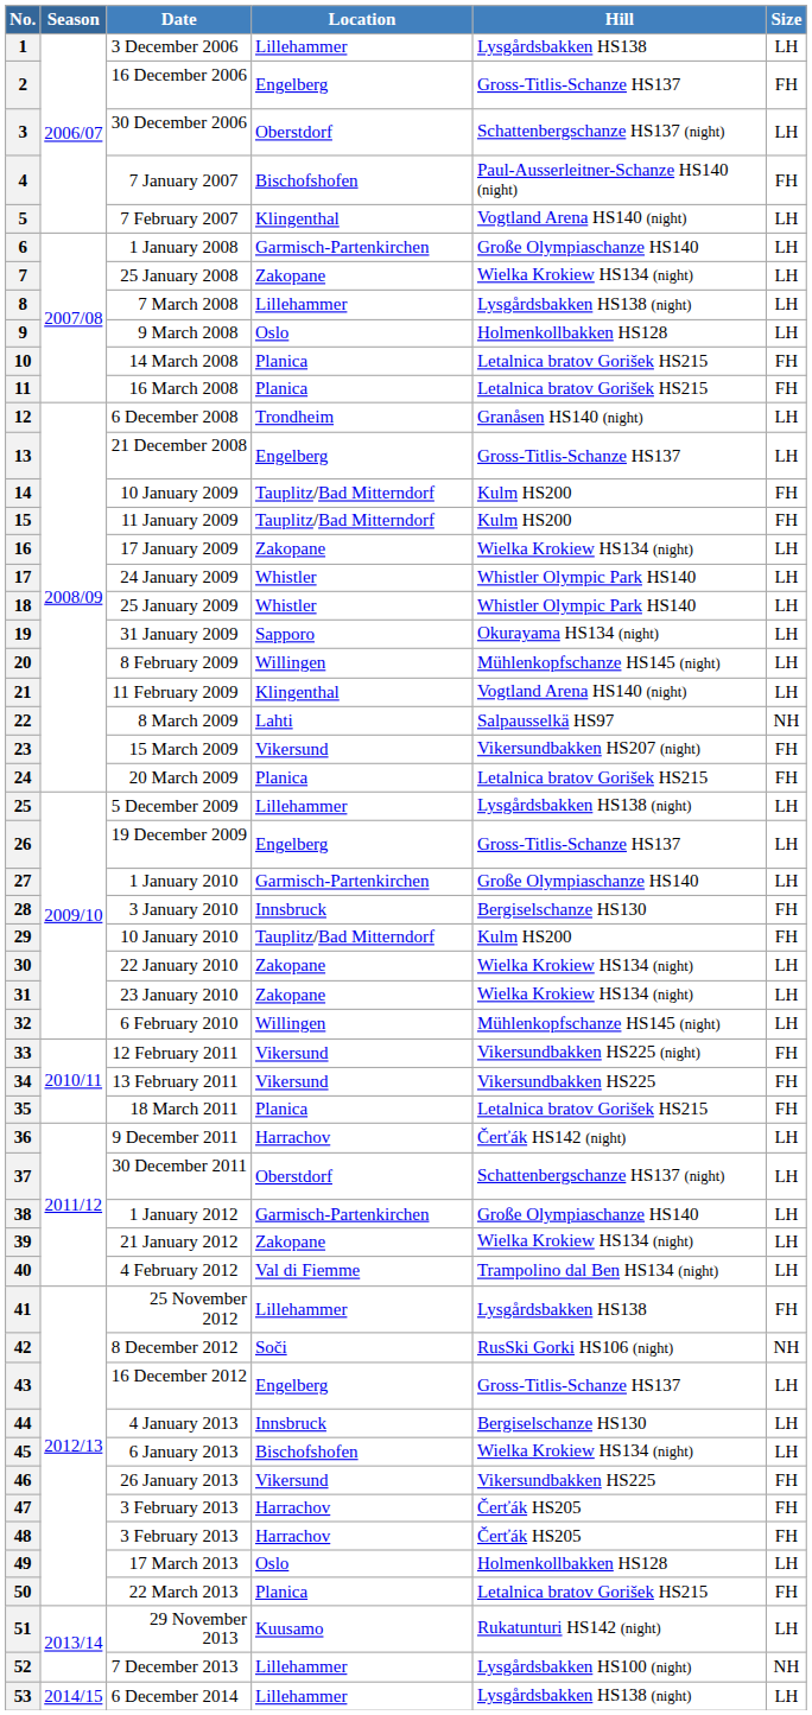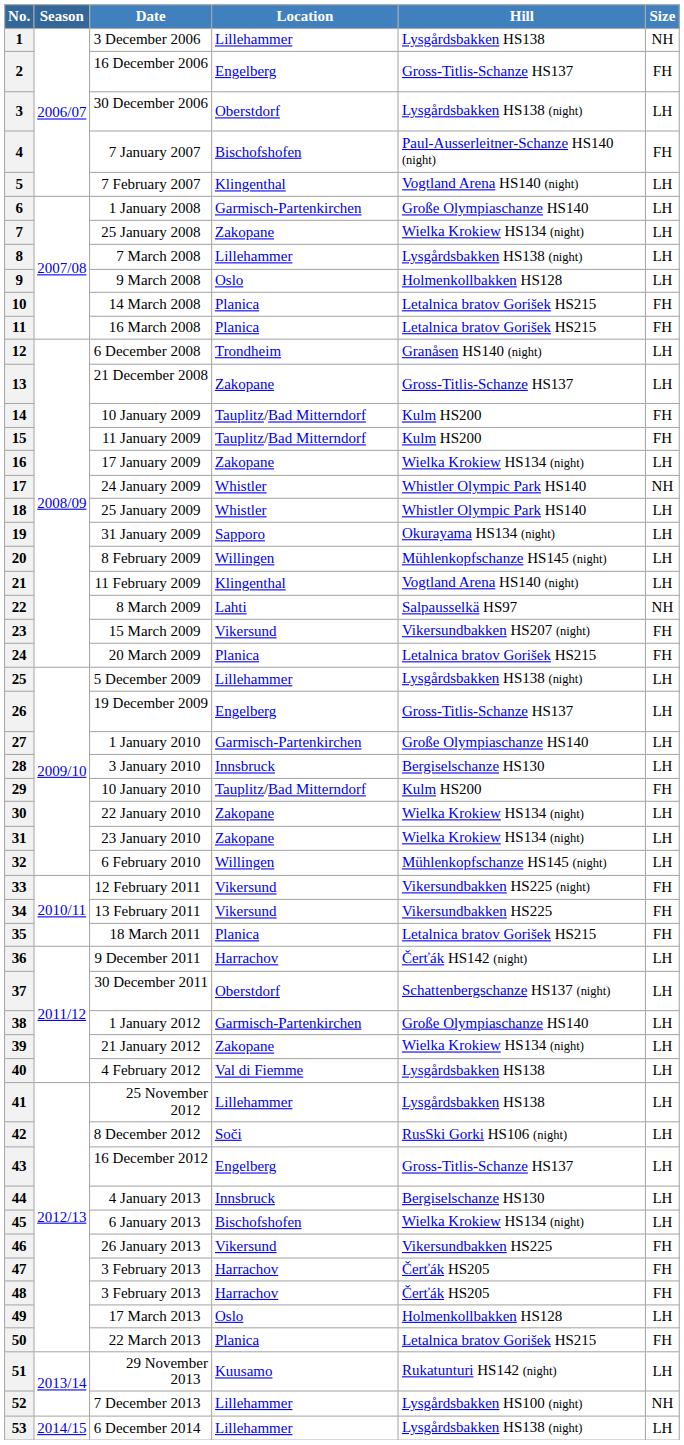1 | Size: LH -> NH
3 | Hill: Schattenbergschanze HS137 (night) -> Lysgårdsbakken HS138 (night)
13 | Location: Engelberg -> Zakopane
17 | Size: LH -> NH
28 | Size: FH -> LH
40 | Hill: Trampolino dal Ben HS134 (night) -> Lysgårdsbakken HS138
41 | Size: FH -> LH
42 | Size: NH -> LH
